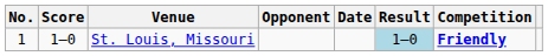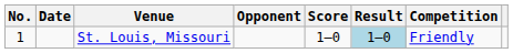columns swapped: Date <-> Score
St. Louis, Missouri | Competition: bold -> normal
